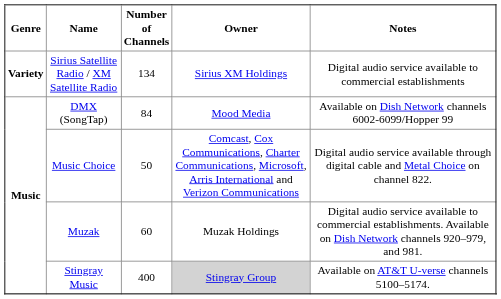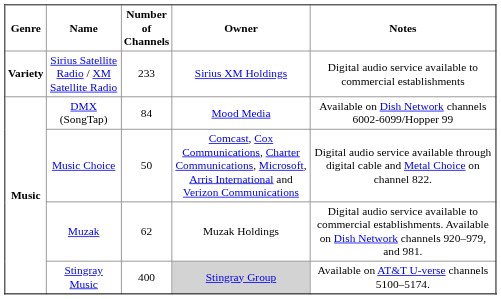Sirius Satellite Radio / XM Satellite Radio | Number of Channels: 134 -> 233
Muzak | Number of Channels: 60 -> 62
